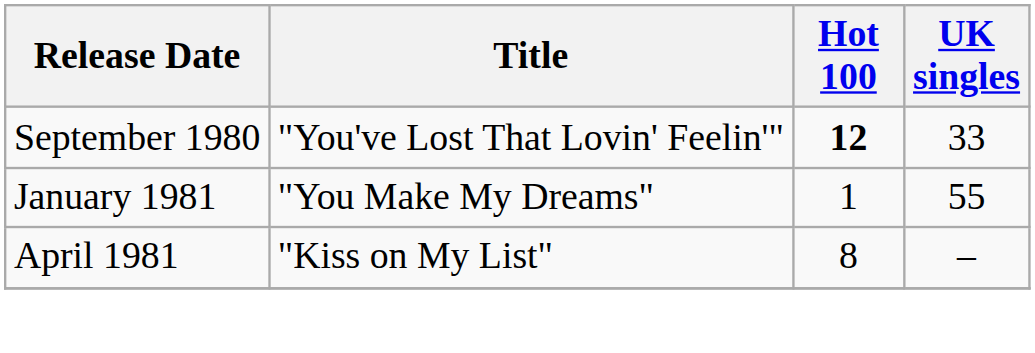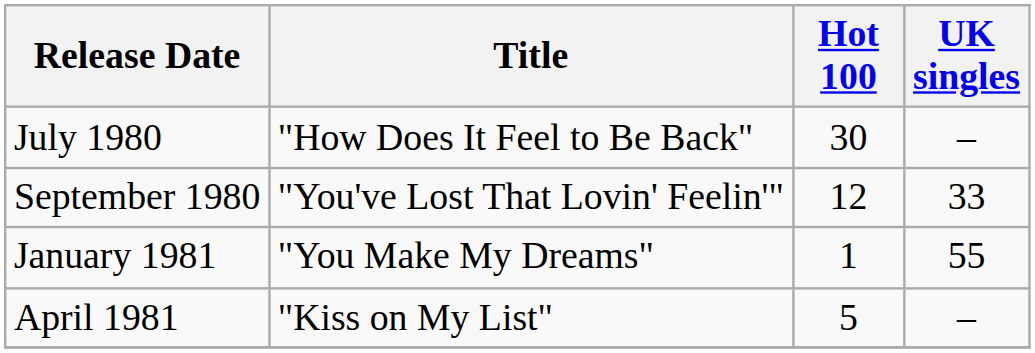+ row: July 1980 | "How Does It Feel to Be Back" | 30 | –
September 1980 | Hot 100: bold -> normal
April 1981 | Hot 100: 8 -> 5
